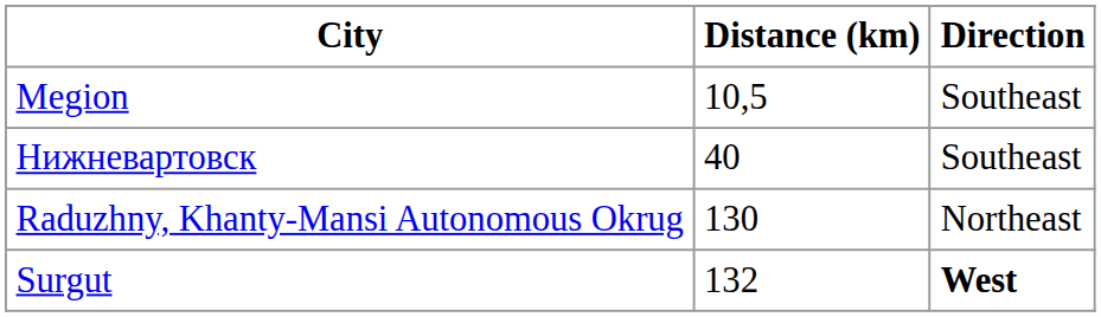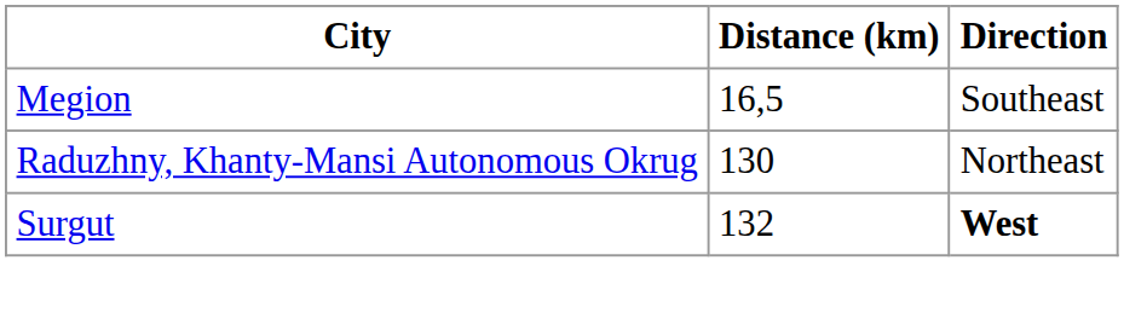Megion | Distance (km): 10,5 -> 16,5
- row: Нижневартовск | 40 | Southeast
